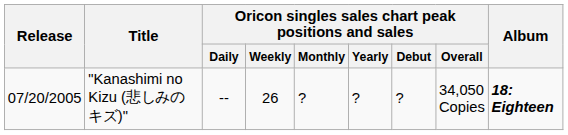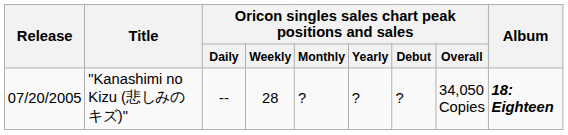"Kanashimi no Kizu (悲しみのキズ)" | Oricon singles sales chart peak positions and sales / Weekly: 26 -> 28
